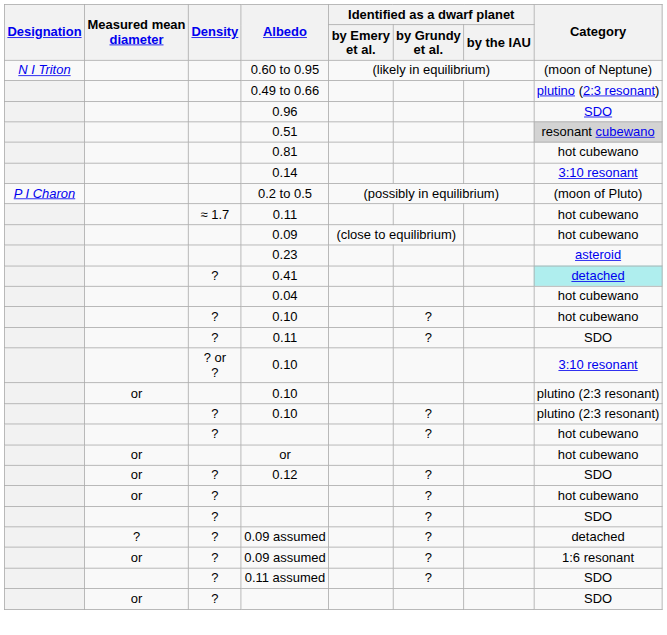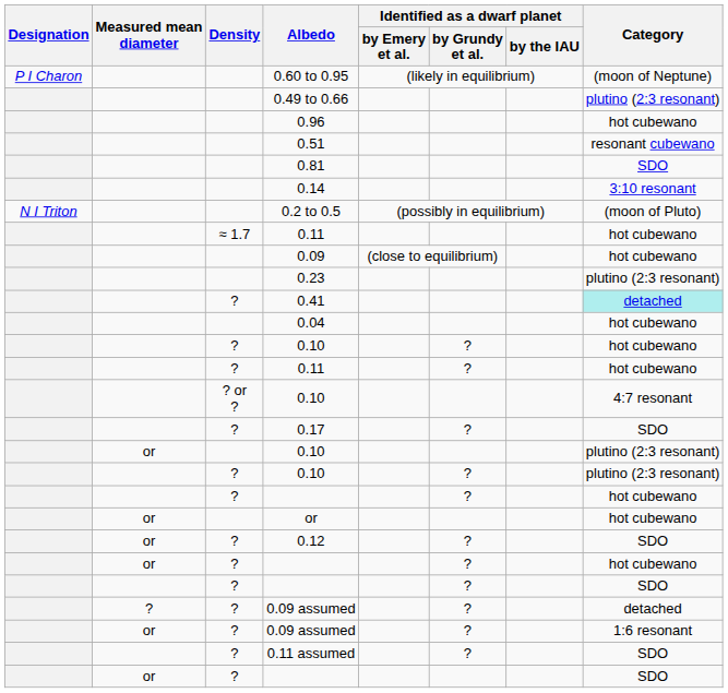0.60 to 0.95 | Designation: N I Triton -> P I Charon
0.96 | Category: SDO -> hot cubewano
0.51 | Category: lightgrey background -> no background
0.81 | Category: hot cubewano -> SDO
0.2 to 0.5 | Designation: P I Charon -> N I Triton
0.23 | Category: asteroid -> plutino (2:3 resonant)
? / 0.11 | Category: SDO -> hot cubewano
? or ? / 0.10 | Category: 3:10 resonant -> 4:7 resonant
+ row: ? | 0.17 | ? | SDO
